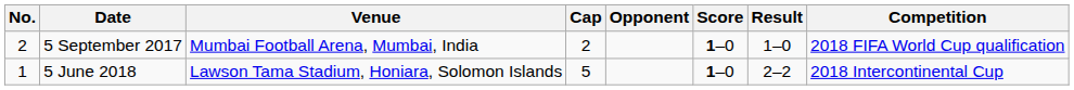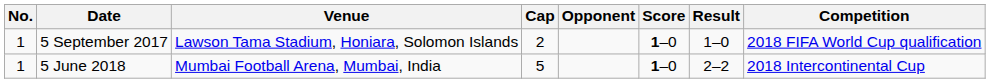5 September 2017 | No.: 2 -> 1
5 September 2017 | Venue: Mumbai Football Arena, Mumbai, India -> Lawson Tama Stadium, Honiara, Solomon Islands
5 June 2018 | Venue: Lawson Tama Stadium, Honiara, Solomon Islands -> Mumbai Football Arena, Mumbai, India
